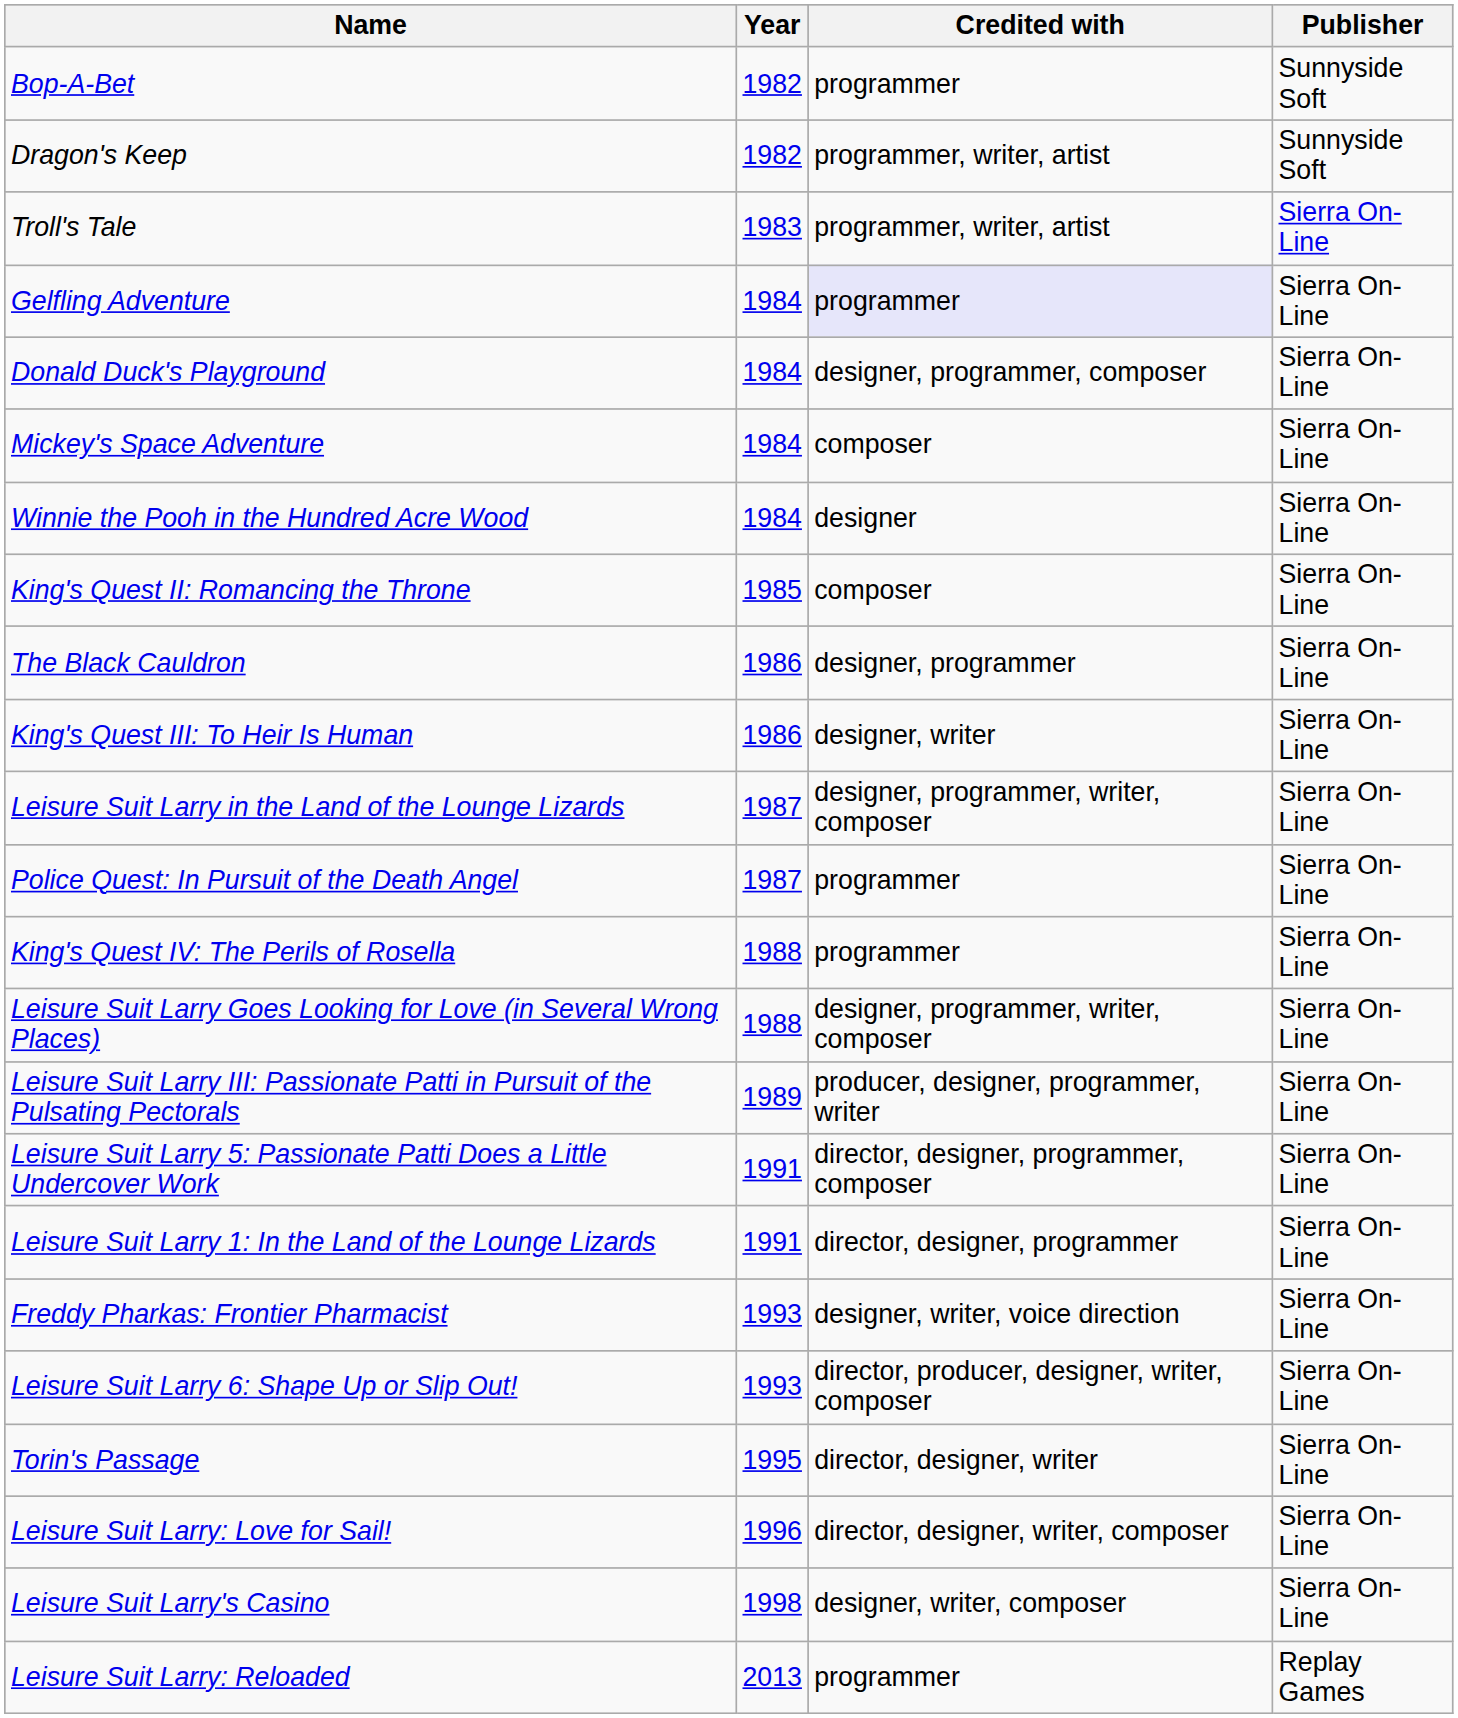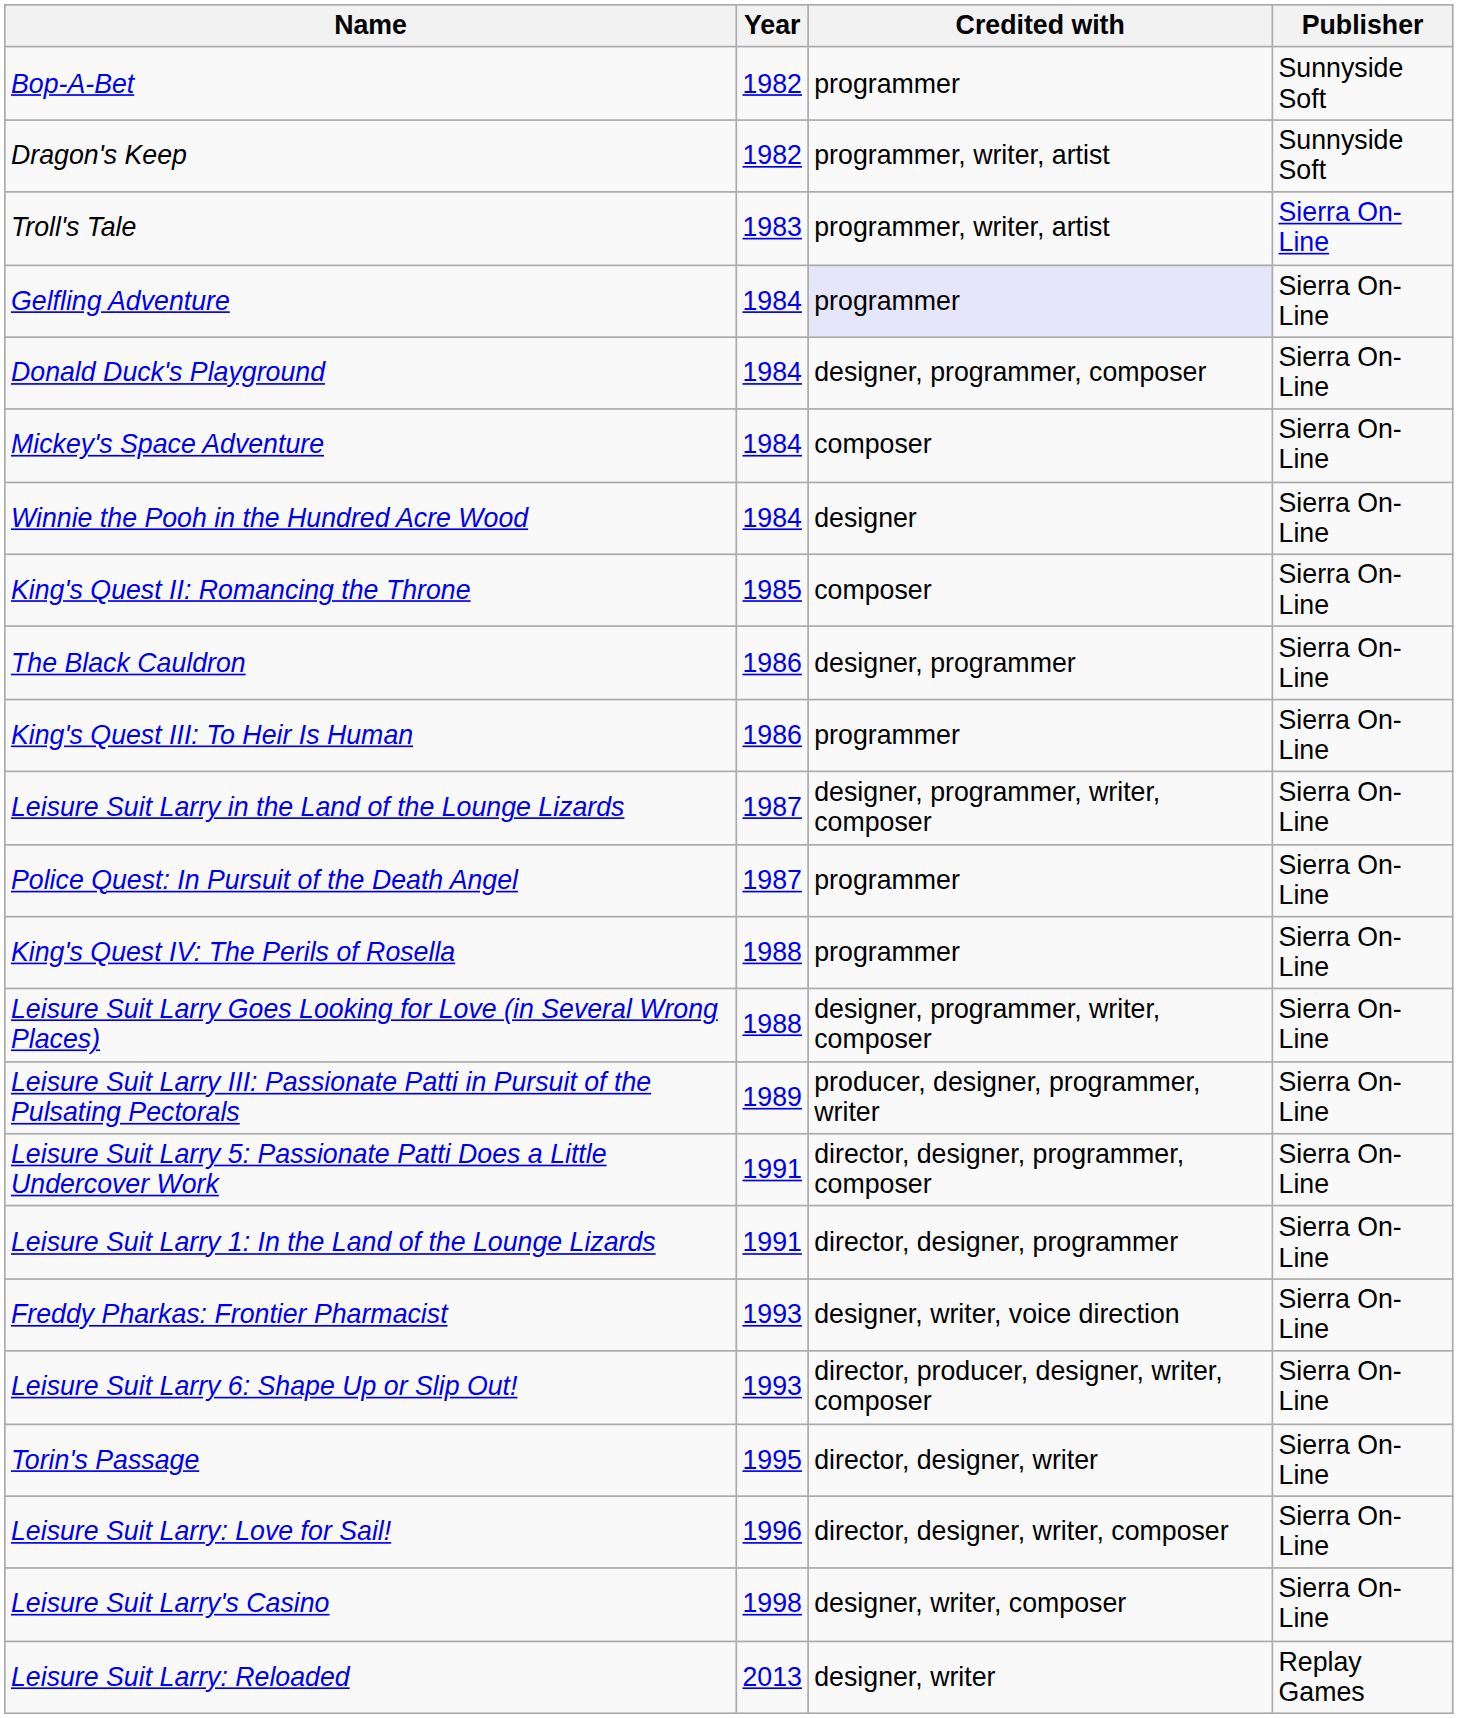King's Quest III: To Heir Is Human | Credited with: designer, writer -> programmer
Leisure Suit Larry: Reloaded | Credited with: programmer -> designer, writer
